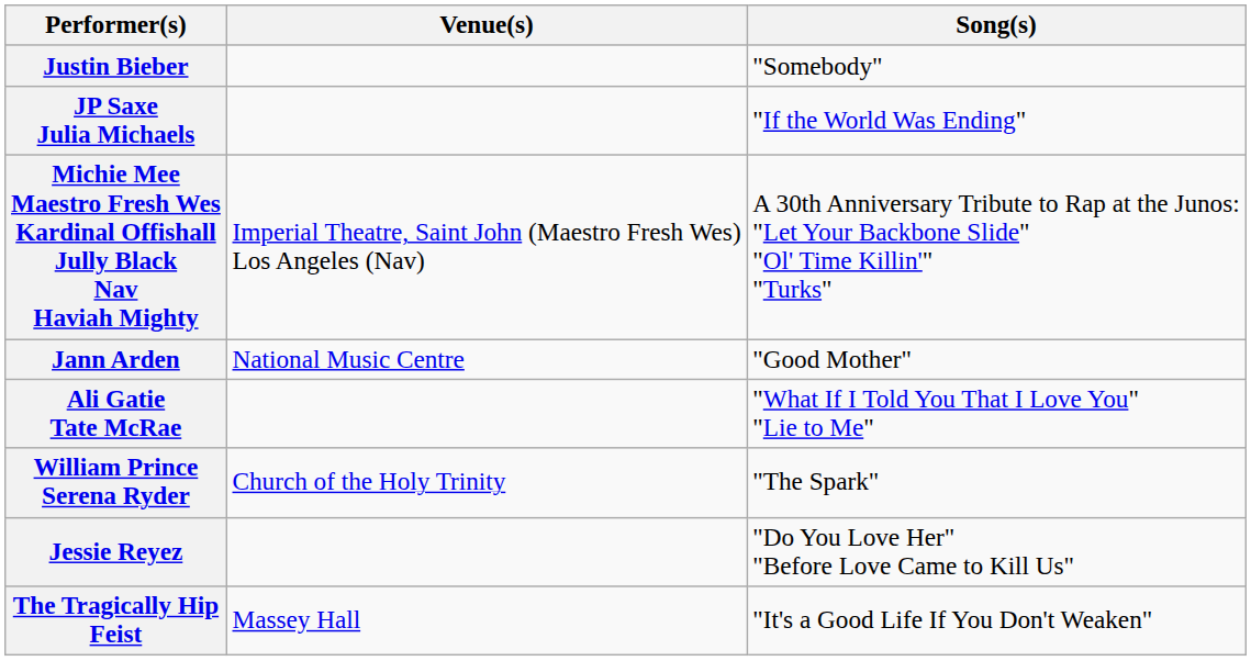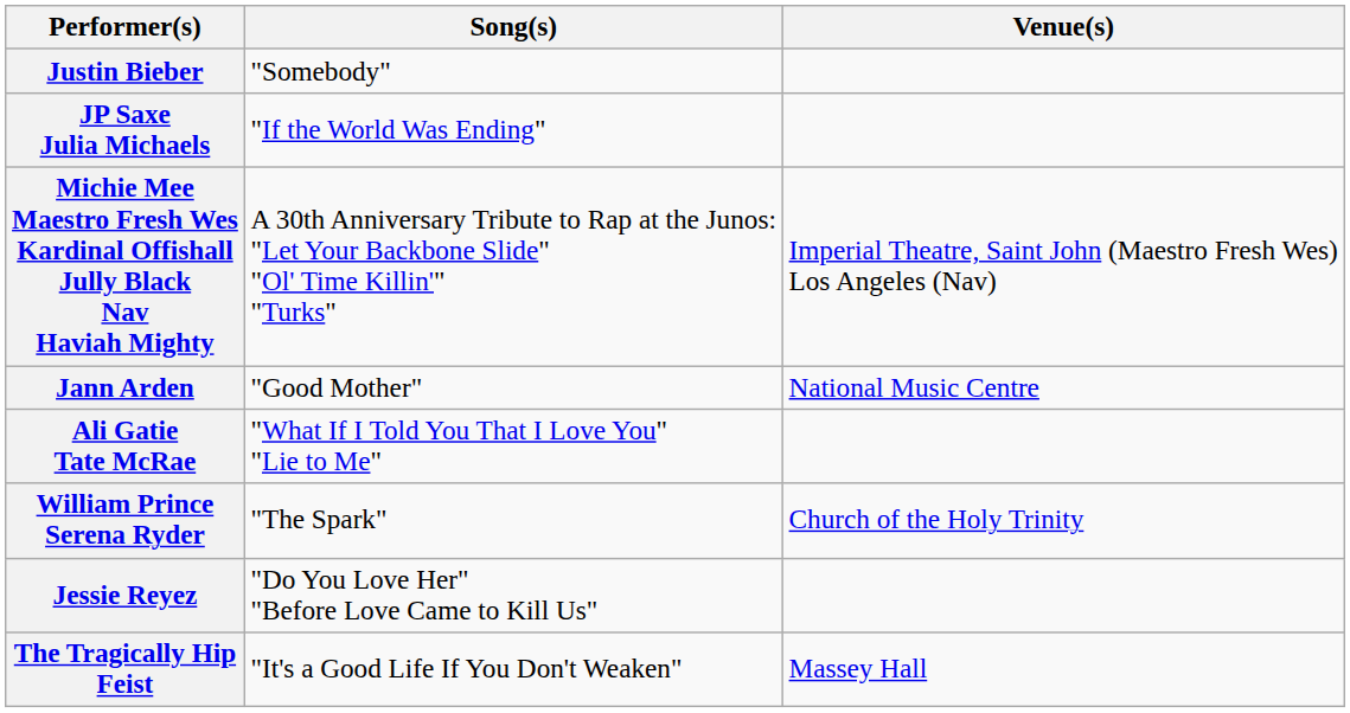columns swapped: Song(s) <-> Venue(s)
